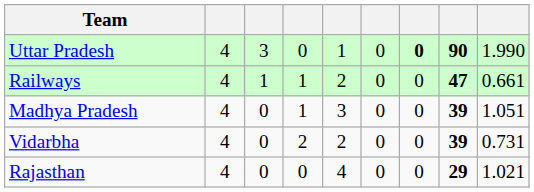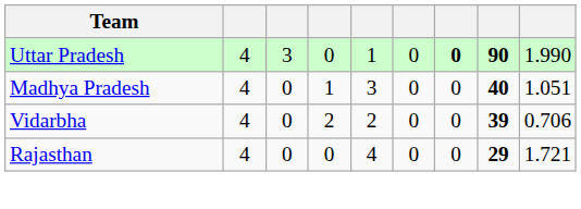- row: Railways | 4 | 1 | 1 | 2 | 0 | 0 | 47 | 0.661
Madhya Pradesh | column 8: 39 -> 40
Vidarbha | column 9: 0.731 -> 0.706
Rajasthan | column 9: 1.021 -> 1.721
